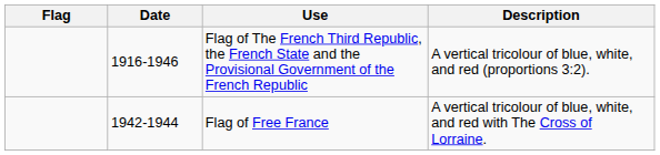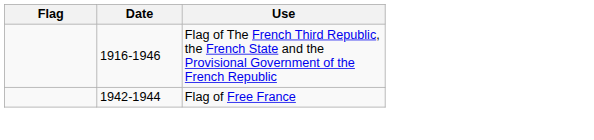- column: Description | A vertical tricolour of blue, white, and red (proportions 3:2). | A vertical tricolour of blue, white, and red with The Cross of Lorraine.
